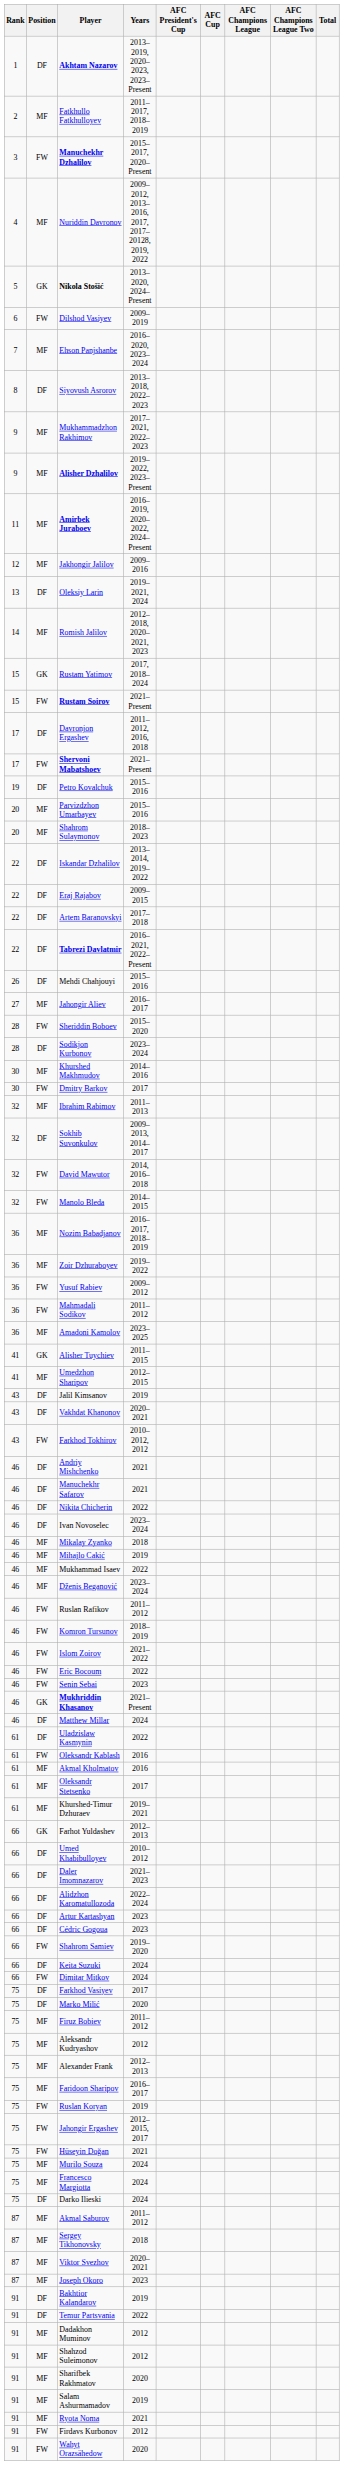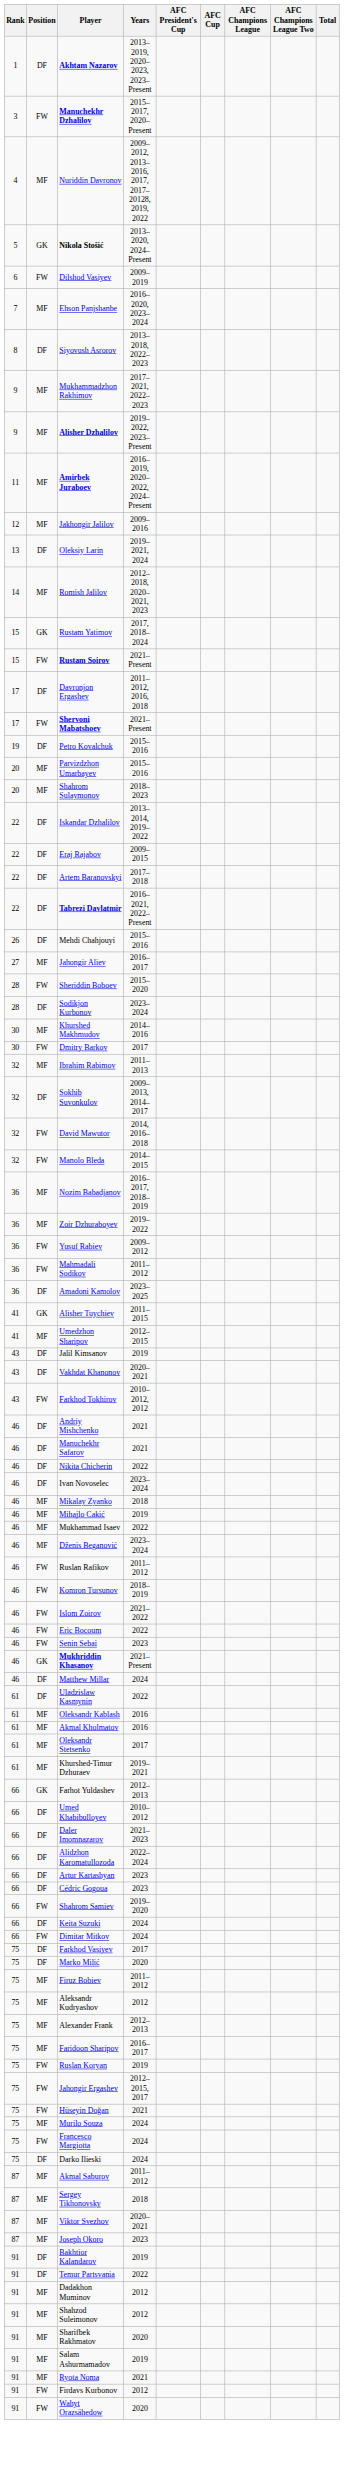- row: 2 | MF | Fatkhullo Fatkhulloyev | 2011–2017, 2018–2019
Amadoni Kamolov | Position: MF -> DF
Oleksandr Kablash | Position: FW -> MF
Francesco Margiotta | Position: MF -> FW
